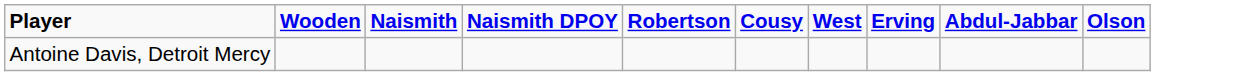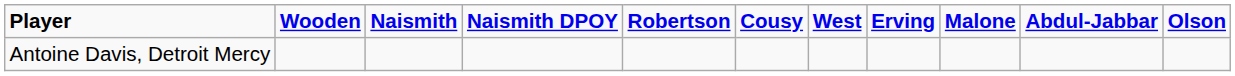+ column: Malone
